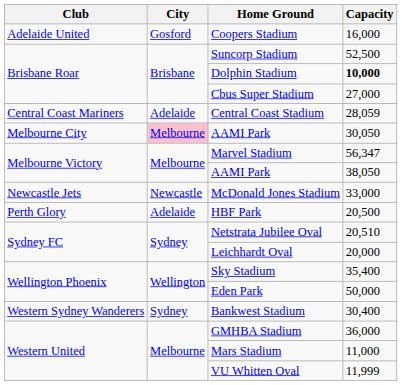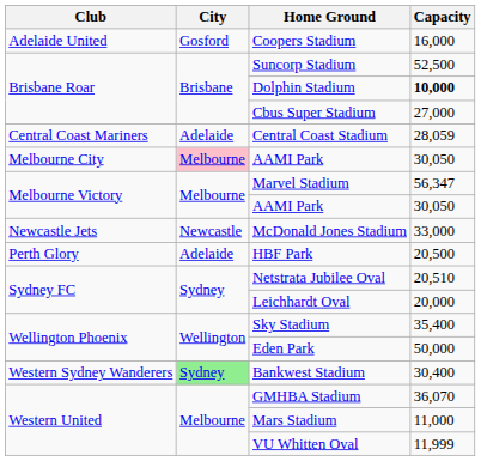Melbourne Victory / AAMI Park | Capacity: 38,050 -> 30,050
Bankwest Stadium | City: no background -> lightgreen background
GMHBA Stadium | Capacity: 36,000 -> 36,070
